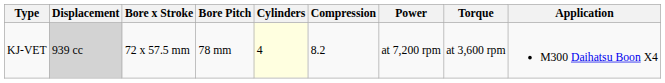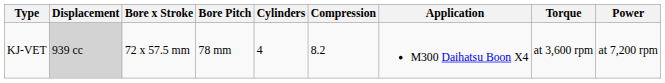columns swapped: Power <-> Application
KJ-VET | Cylinders: lightyellow background -> no background
